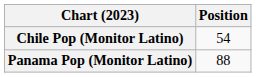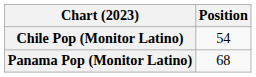Panama Pop (Monitor Latino) | Position: 88 -> 68
